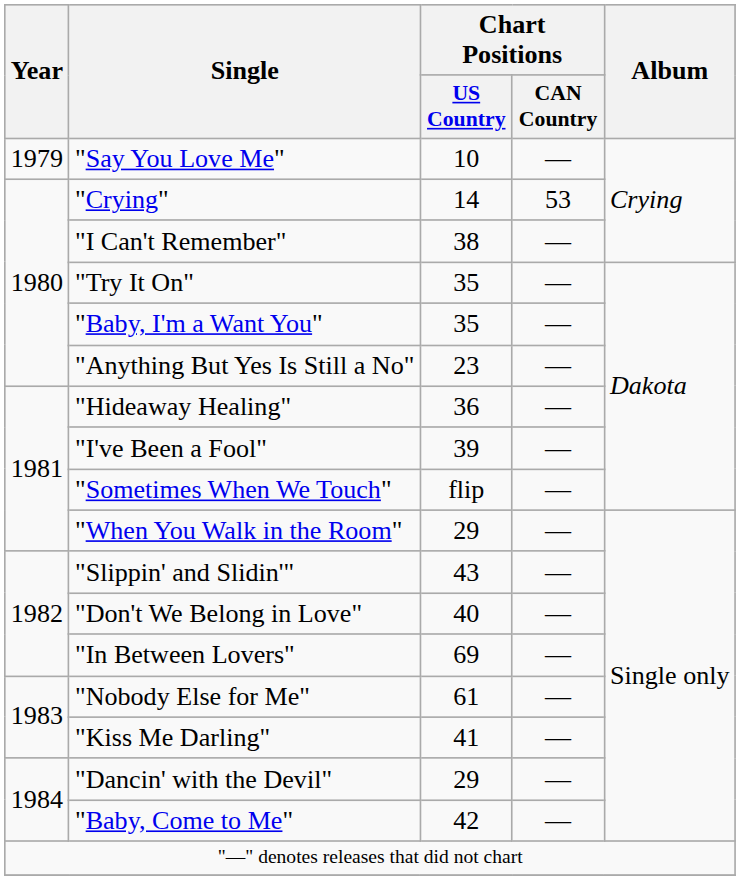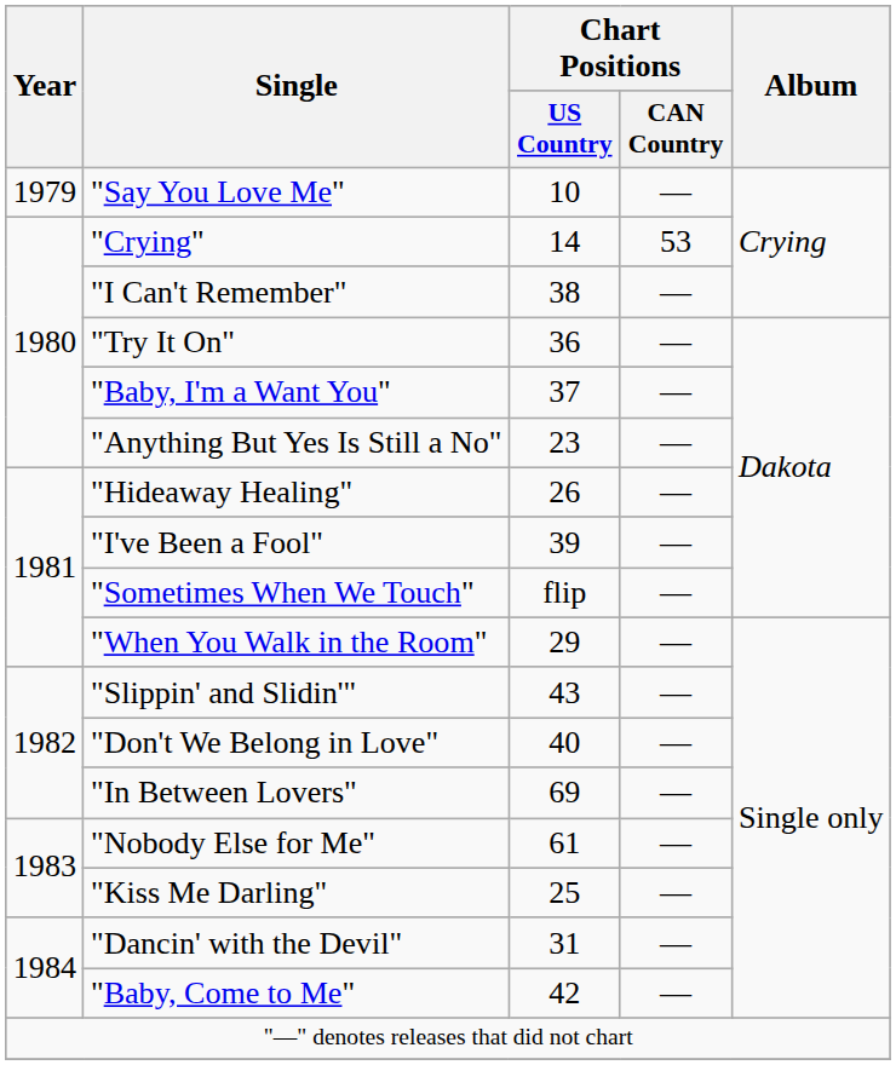"Try It On" | Chart Positions / US Country: 35 -> 36
"Baby, I'm a Want You" | Chart Positions / US Country: 35 -> 37
"Hideaway Healing" | Chart Positions / US Country: 36 -> 26
"Kiss Me Darling" | Chart Positions / US Country: 41 -> 25
"Dancin' with the Devil" | Chart Positions / US Country: 29 -> 31
